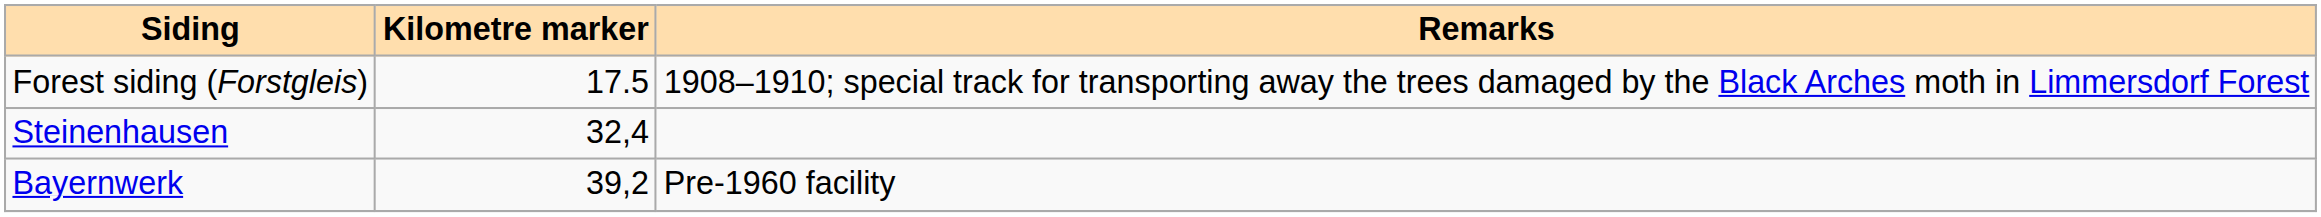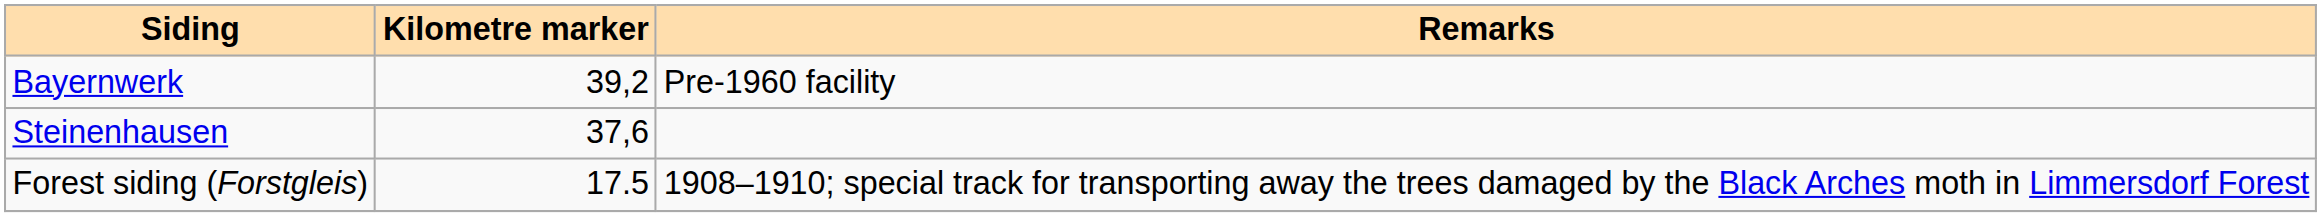rows swapped: Forest siding (Forstgleis) <-> Bayernwerk
Steinenhausen | Kilometre marker: 32,4 -> 37,6
